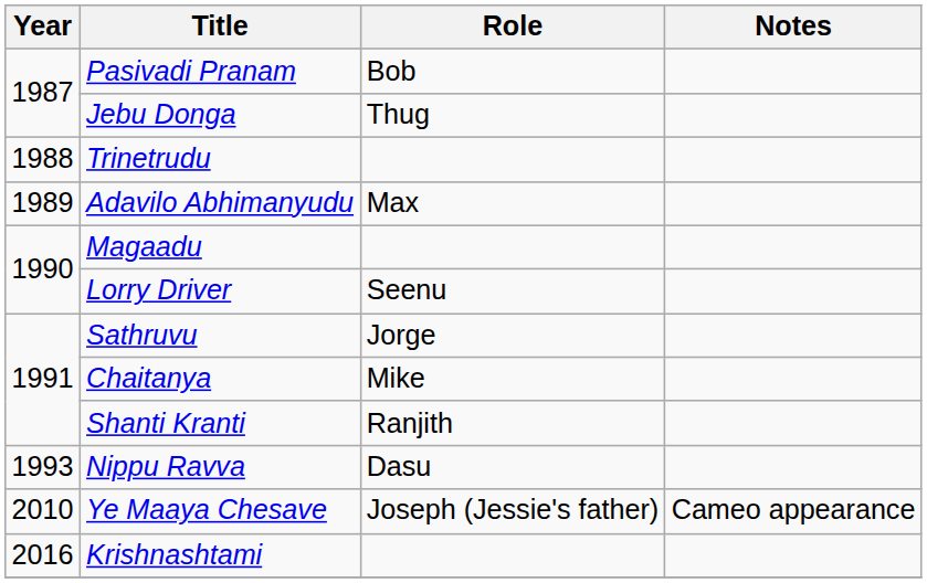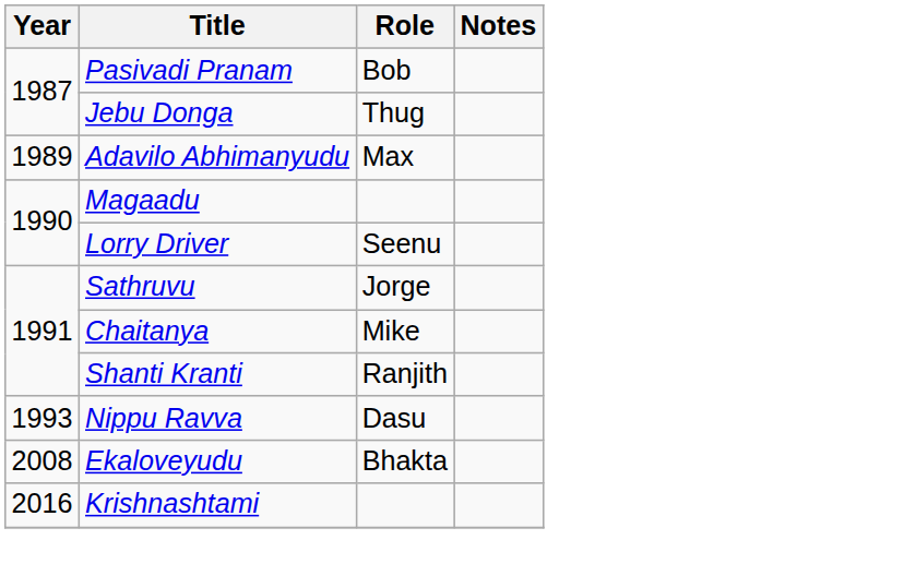- row: 1988 | Trinetrudu
+ row: 2008 | Ekaloveyudu | Bhakta
- row: 2010 | Ye Maaya Chesave | Joseph (Jessie's father) | Cameo appearance
